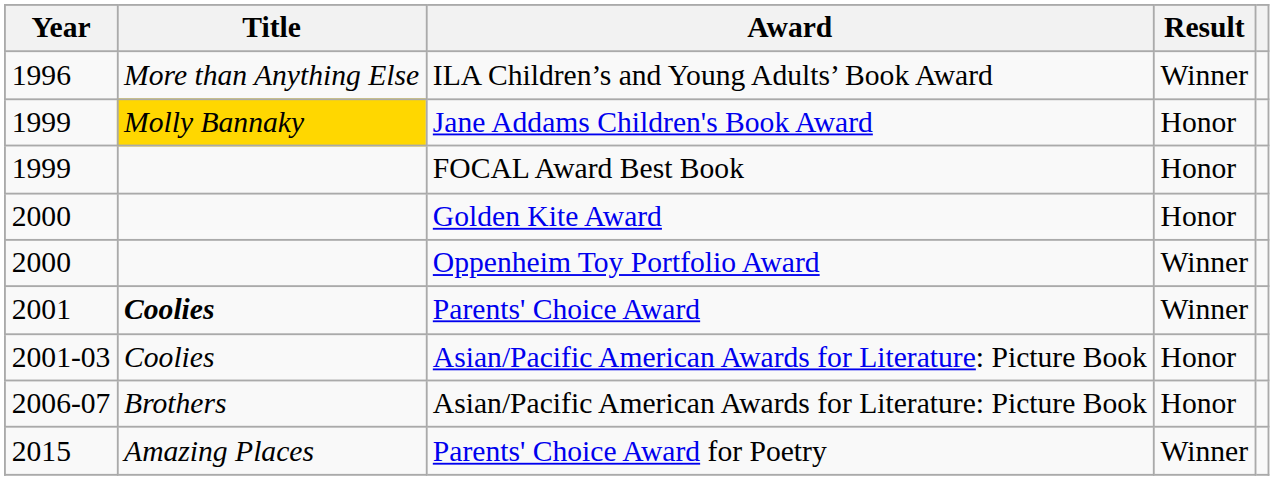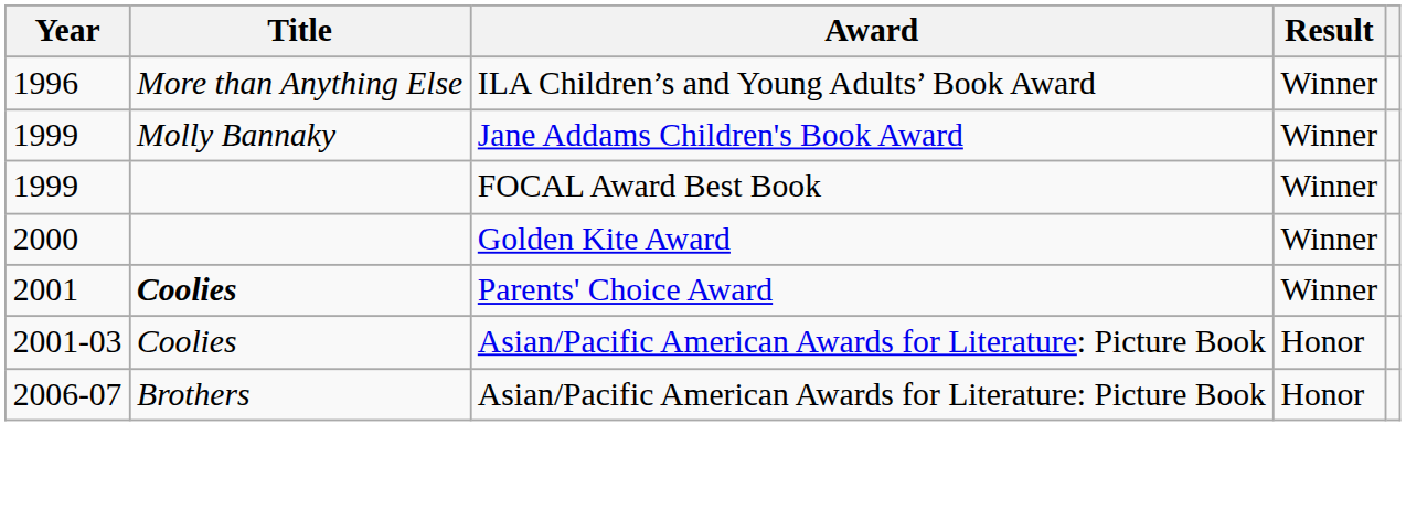Jane Addams Children's Book Award | Title: gold background -> no background
Jane Addams Children's Book Award | Result: Honor -> Winner
FOCAL Award Best Book | Result: Honor -> Winner
Golden Kite Award | Result: Honor -> Winner
- row: 2000 | Oppenheim Toy Portfolio Award | Winner
- row: 2015 | Amazing Places | Parents' Choice Award for Poetry | Winner
